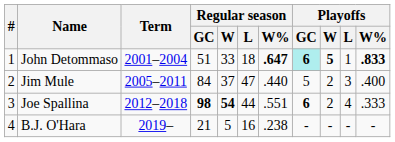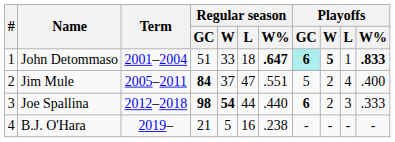Jim Mule | Regular season / GC: normal -> bold
Jim Mule | Regular season / W%: .440 -> .551
Jim Mule | Playoffs / L: 3 -> 4
Joe Spallina | Regular season / W%: .551 -> .440
Joe Spallina | Playoffs / L: 4 -> 3
